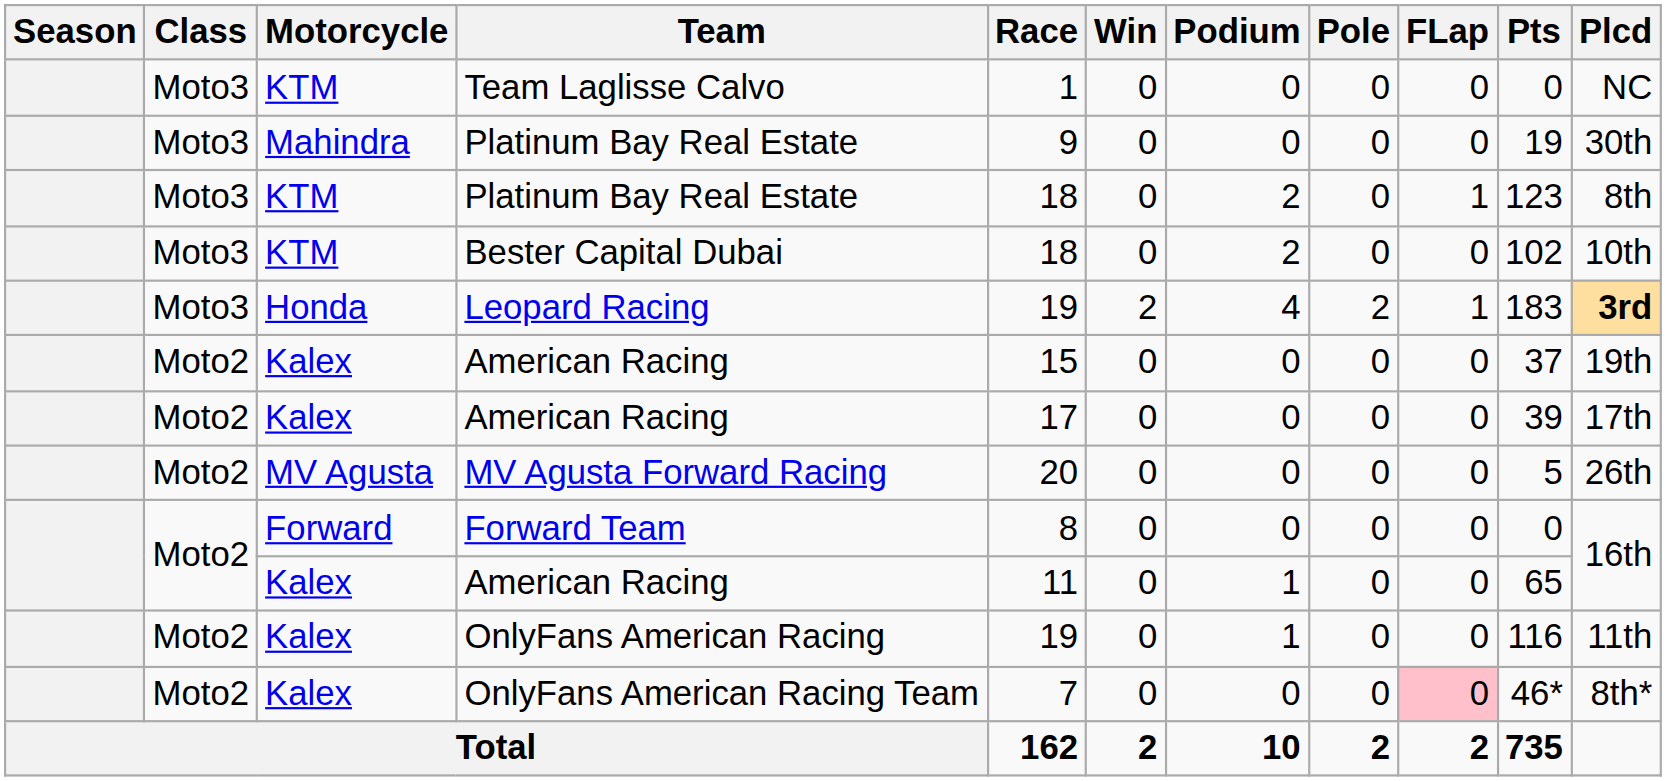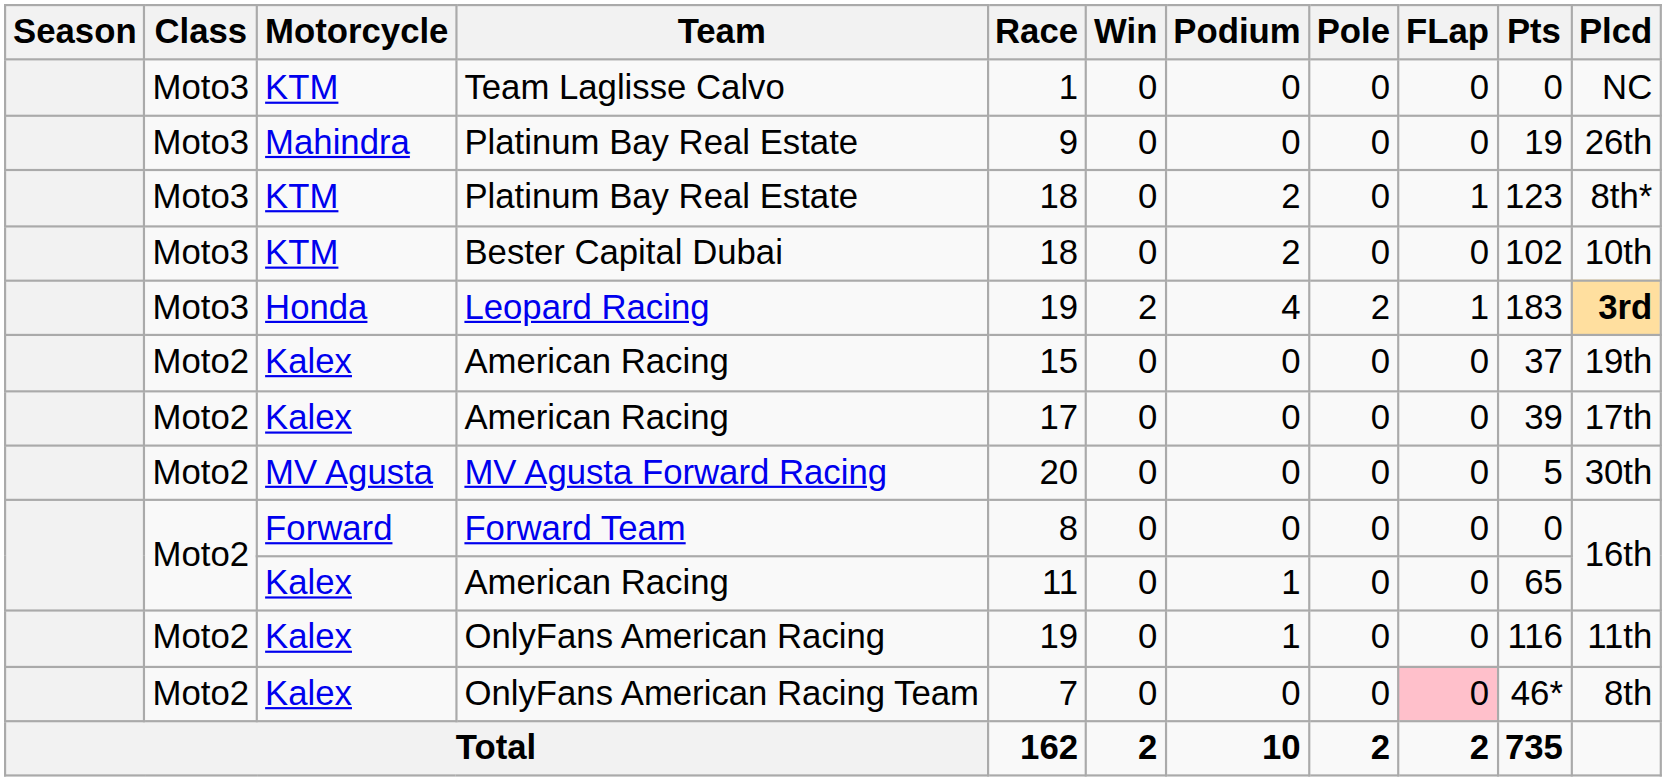Mahindra / Platinum Bay Real Estate | Plcd: 30th -> 26th
KTM / Platinum Bay Real Estate | Plcd: 8th -> 8th*
MV Agusta Forward Racing | Plcd: 26th -> 30th
OnlyFans American Racing Team | Plcd: 8th* -> 8th
